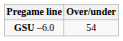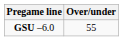GSU –6.0 | Over/under: 54 -> 55
